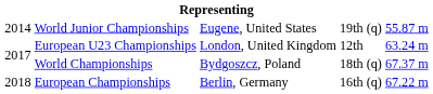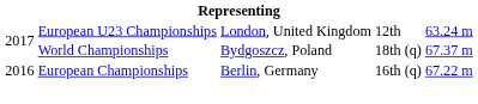- row: 2014 | World Junior Championships | Eugene, United States | 19th (q) | 55.87 m
European Championships | column 1: 2018 -> 2016
